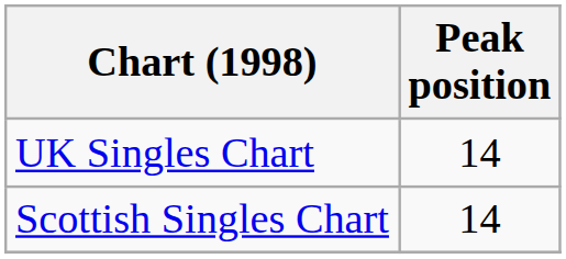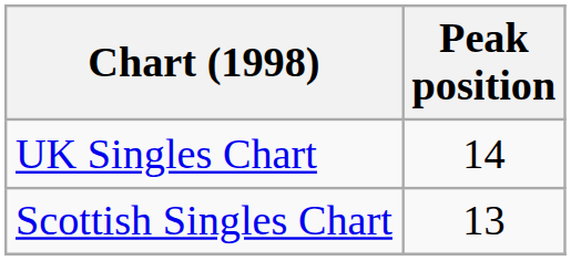Scottish Singles Chart | Peak position: 14 -> 13
